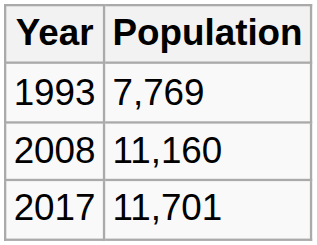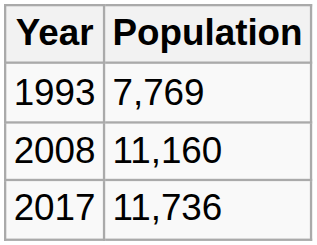2017 | Population: 11,701 -> 11,736
